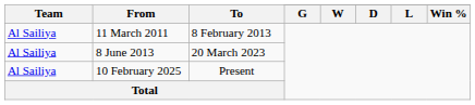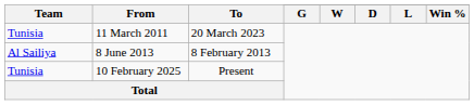11 March 2011 | Team: Al Sailiya -> Tunisia
11 March 2011 | To: 8 February 2013 -> 20 March 2023
8 June 2013 | To: 20 March 2023 -> 8 February 2013
10 February 2025 | Team: Al Sailiya -> Tunisia
